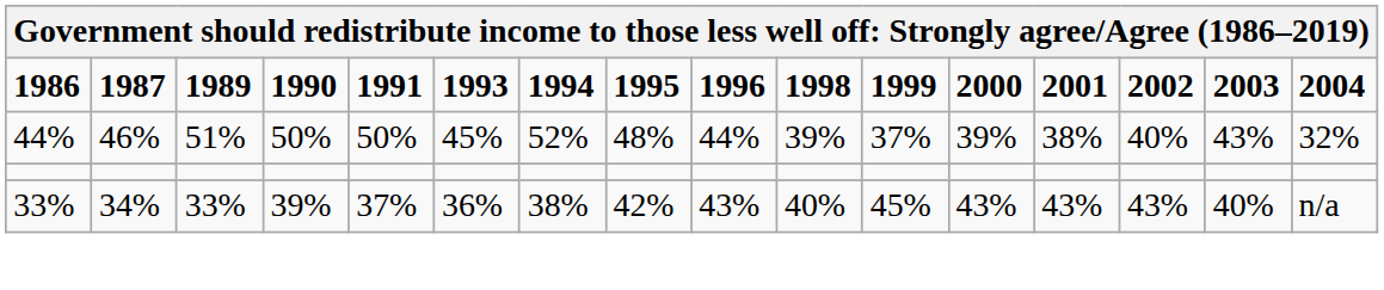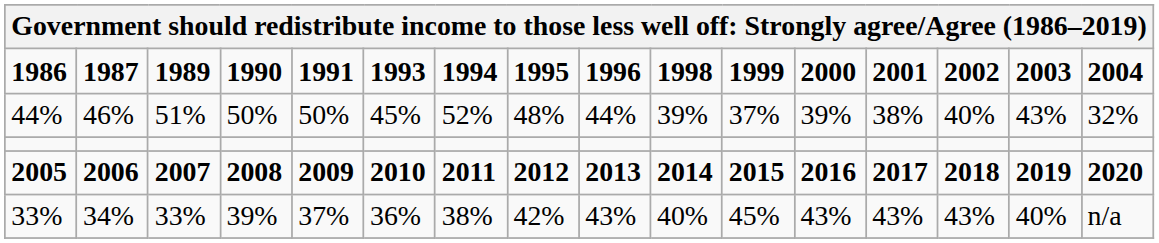+ row: 2005 | 2006 | 2007 | 2008 | 2009 | 2010 | 2011 | 2012 | 2013 | 2014 | 2015 | 2016 | 2017 | 2018 | 2019 | 2020
